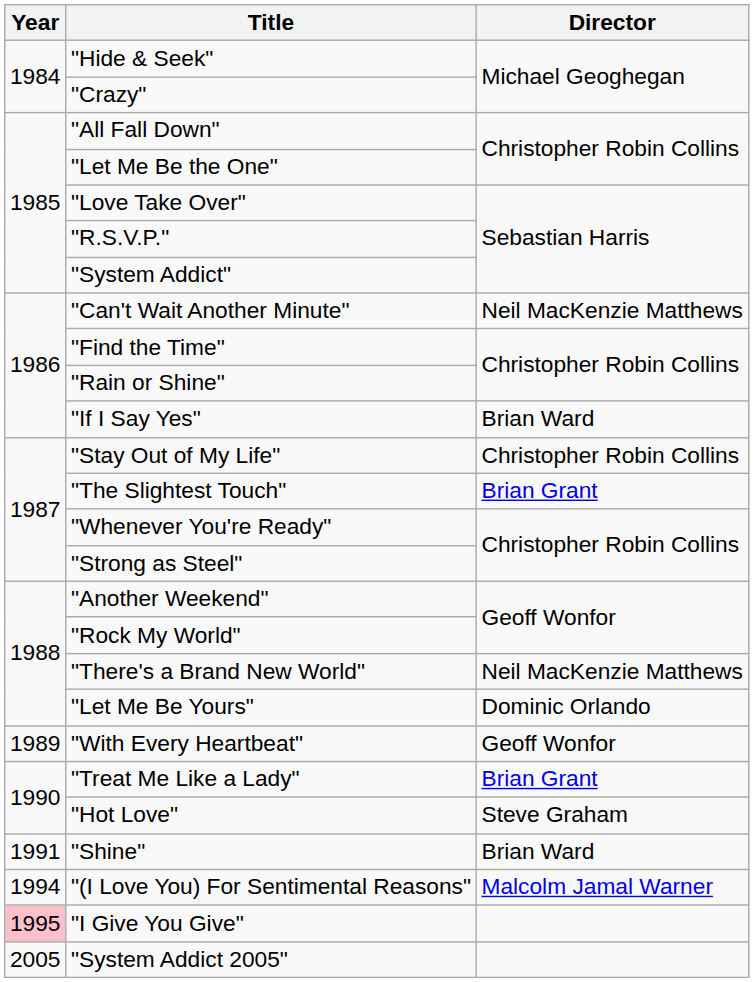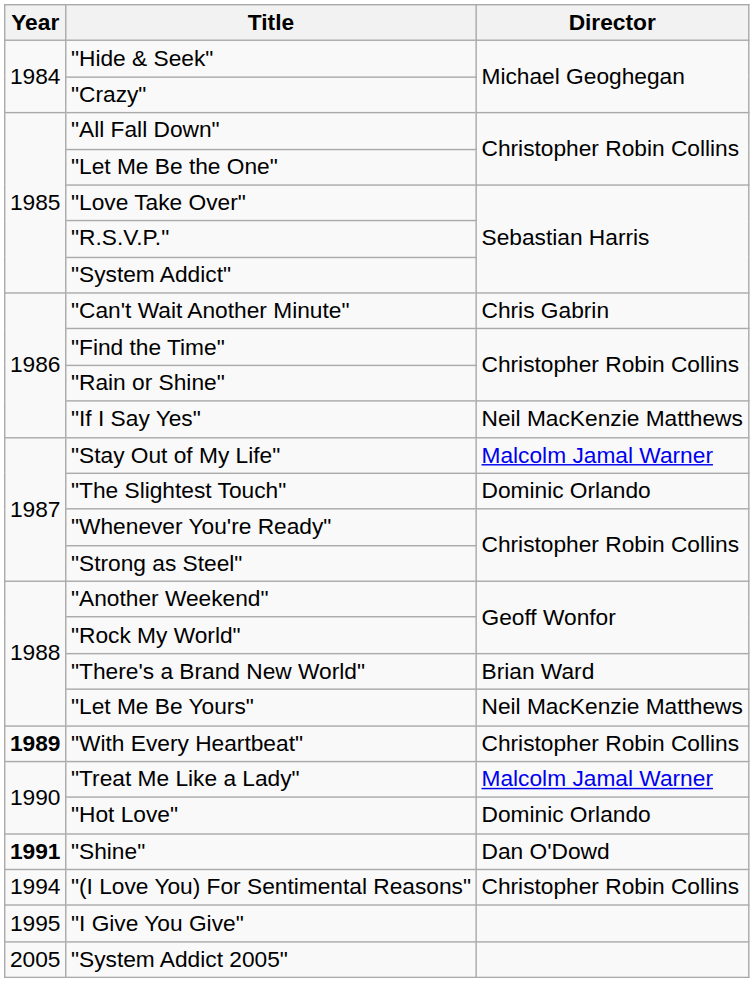"Can't Wait Another Minute" | Director: Neil MacKenzie Matthews -> Chris Gabrin
"If I Say Yes" | Director: Brian Ward -> Neil MacKenzie Matthews
"Stay Out of My Life" | Director: Christopher Robin Collins -> Malcolm Jamal Warner
"The Slightest Touch" | Director: Brian Grant -> Dominic Orlando
"There's a Brand New World" | Director: Neil MacKenzie Matthews -> Brian Ward
"Let Me Be Yours" | Director: Dominic Orlando -> Neil MacKenzie Matthews
"With Every Heartbeat" | Year: normal -> bold
"With Every Heartbeat" | Director: Geoff Wonfor -> Christopher Robin Collins
"Treat Me Like a Lady" | Director: Brian Grant -> Malcolm Jamal Warner
"Hot Love" | Director: Steve Graham -> Dominic Orlando
"Shine" | Year: normal -> bold
"Shine" | Director: Brian Ward -> Dan O'Dowd
"(I Love You) For Sentimental Reasons" | Director: Malcolm Jamal Warner -> Christopher Robin Collins
"I Give You Give" | Year: pink background -> no background
